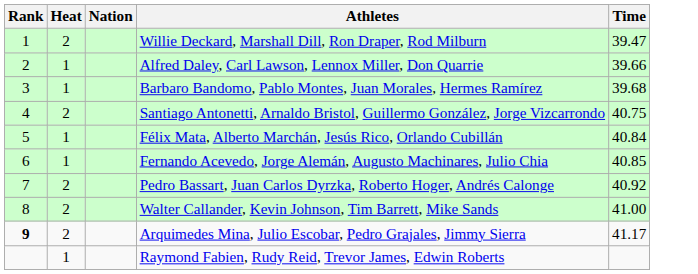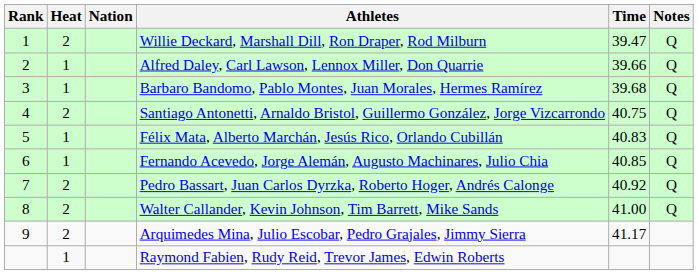+ column: Notes | Q | Q | Q | Q | Q | Q | Q | Q
Félix Mata, Alberto Marchán, Jesús Rico, Orlando Cubillán | Time: 40.84 -> 40.83
Arquimedes Mina, Julio Escobar, Pedro Grajales, Jimmy Sierra | Rank: bold -> normal
